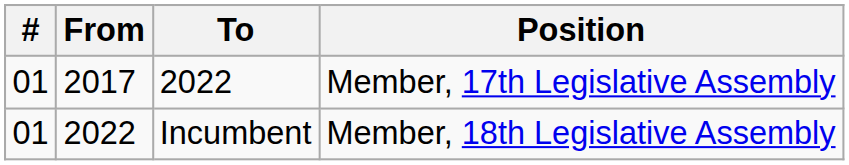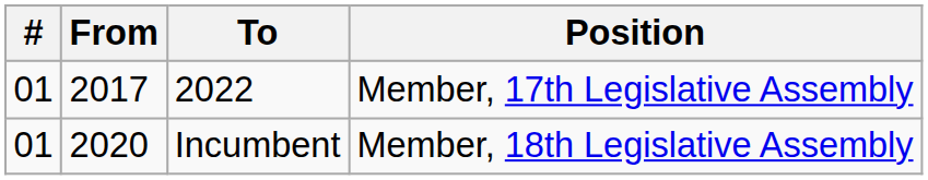Incumbent | From: 2022 -> 2020
